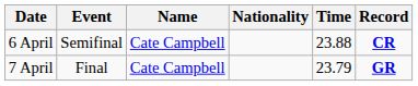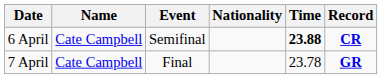columns swapped: Event <-> Name
6 April | Time: normal -> bold
7 April | Time: 23.79 -> 23.78
